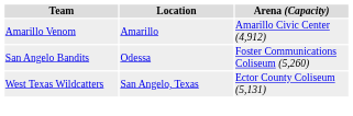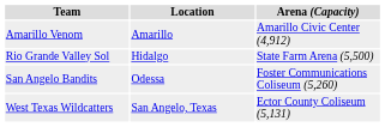+ row: Rio Grande Valley Sol | Hidalgo | State Farm Arena (5,500)
